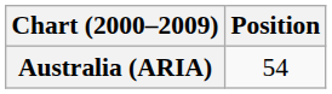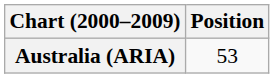Australia (ARIA) | Position: 54 -> 53
